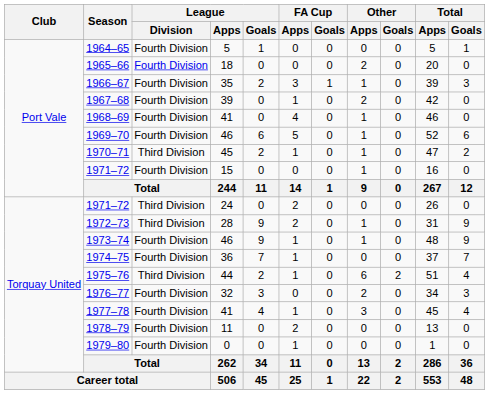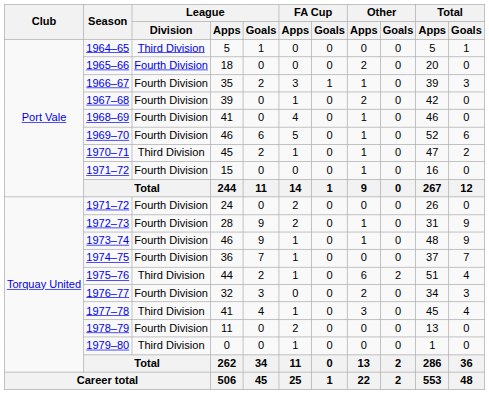1964–65 | League / Division: Fourth Division -> Third Division
1971–72 / 24 | League / Division: Third Division -> Fourth Division
1972–73 | League / Division: Third Division -> Fourth Division
1977–78 | League / Division: Fourth Division -> Third Division
1979–80 | League / Division: Fourth Division -> Third Division
